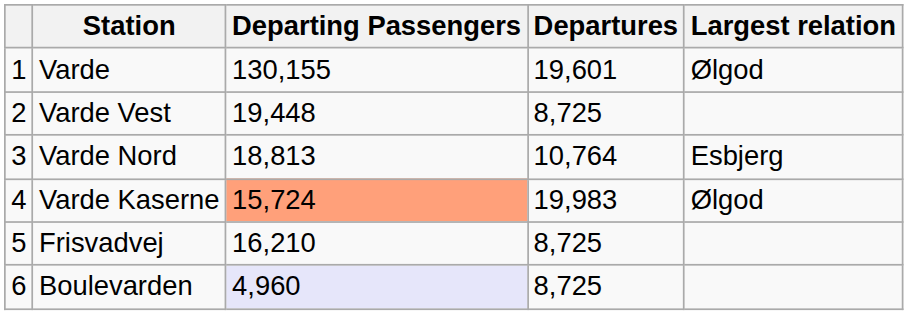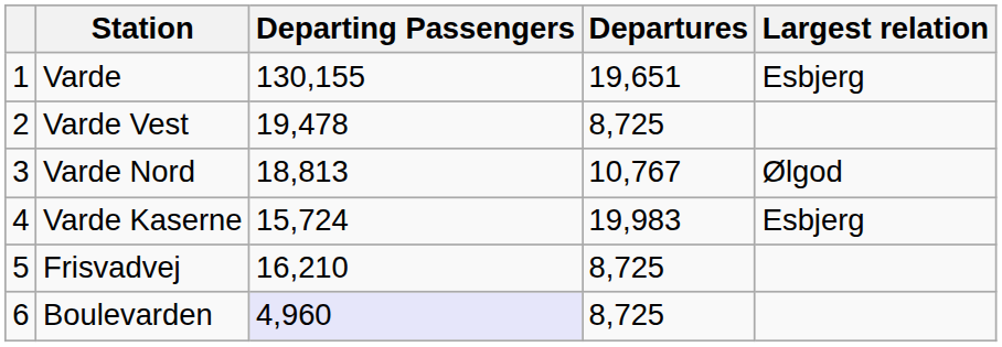Varde | Departures: 19,601 -> 19,651
Varde | Largest relation: Ølgod -> Esbjerg
Varde Vest | Departing Passengers: 19,448 -> 19,478
Varde Nord | Departures: 10,764 -> 10,767
Varde Nord | Largest relation: Esbjerg -> Ølgod
Varde Kaserne | Departing Passengers: lightsalmon background -> no background
Varde Kaserne | Largest relation: Ølgod -> Esbjerg
